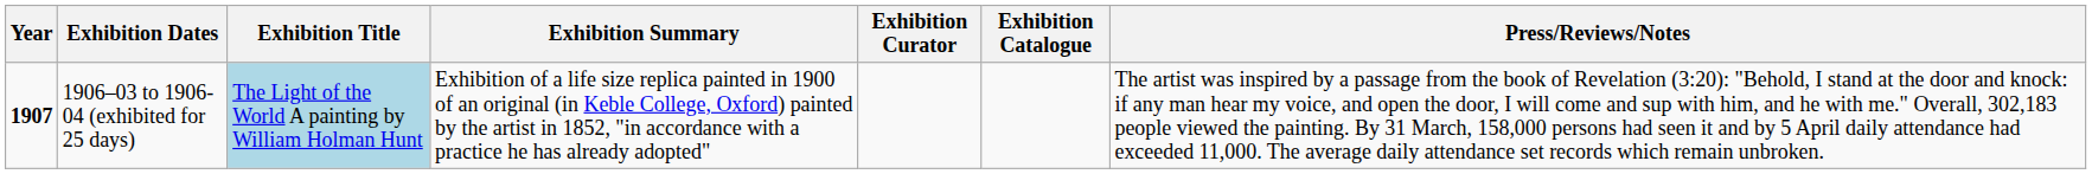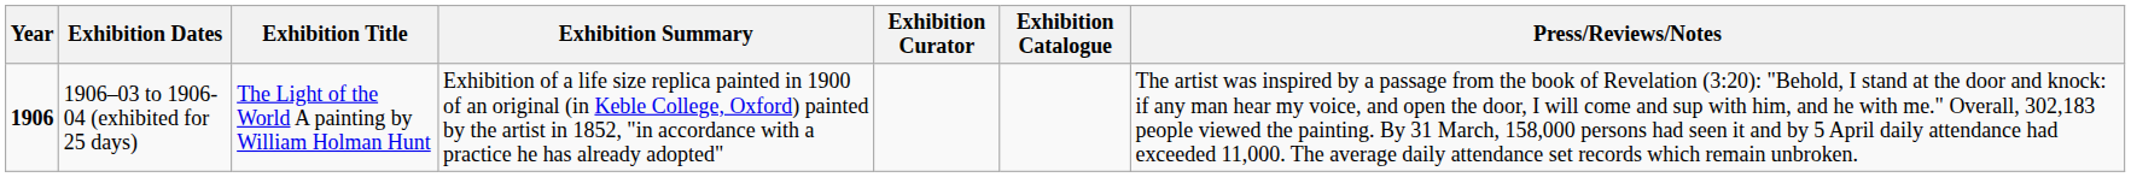1906–03 to 1906-04 (exhibited for 25 days) | Year: 1907 -> 1906
1906–03 to 1906-04 (exhibited for 25 days) | Exhibition Title: lightblue background -> no background
